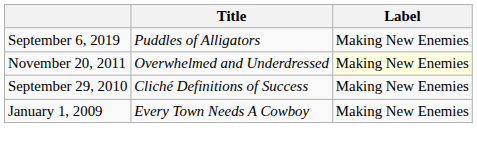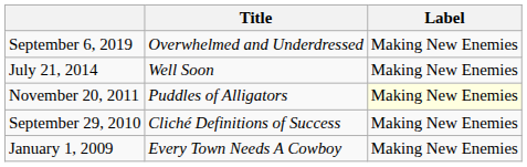September 6, 2019 | Title: Puddles of Alligators -> Overwhelmed and Underdressed
+ row: July 21, 2014 | Well Soon | Making New Enemies
November 20, 2011 | Title: Overwhelmed and Underdressed -> Puddles of Alligators
